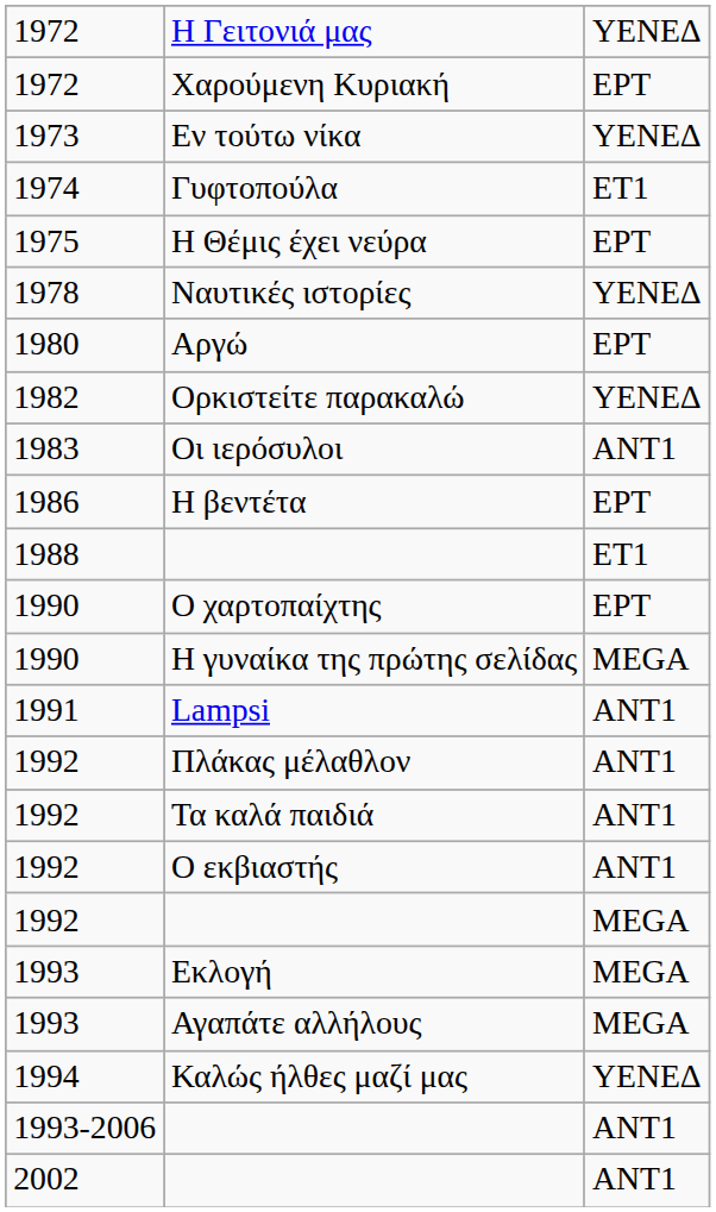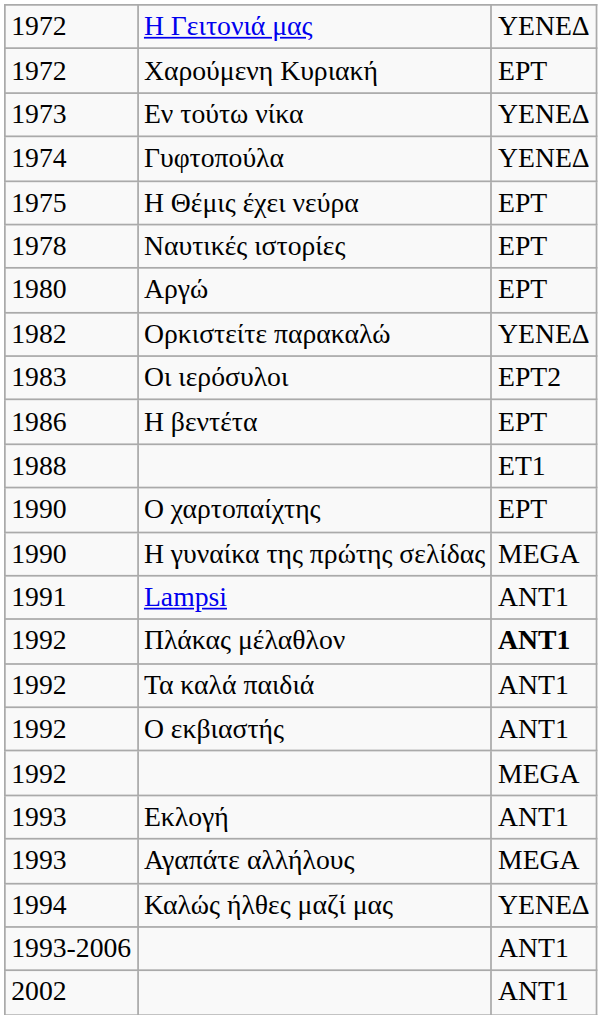Γυφτοπούλα | column 3: ΕΤ1 -> ΥΕΝΕΔ
Ναυτικές ιστορίες | column 3: ΥΕΝΕΔ -> ΕΡΤ
Οι ιερόσυλοι | column 3: ΑΝΤ1 -> ΕΡΤ2
Πλάκας μέλαθλον | column 3: normal -> bold
Εκλογή | column 3: MEGA -> ΑΝΤ1
